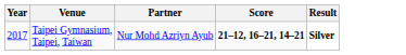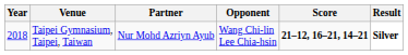+ column: Opponent | Wang Chi-lin Lee Chia-hsin
Taipei Gymnasium, Taipei, Taiwan | Year: 2017 -> 2018
